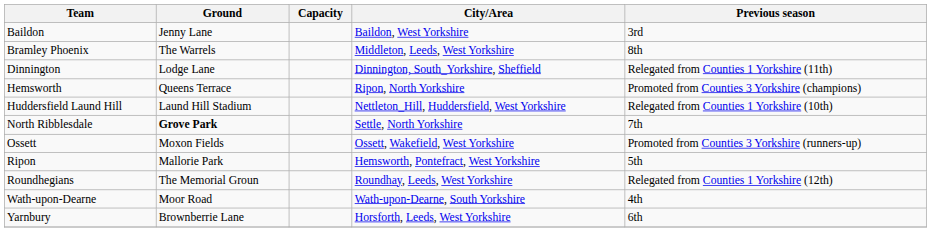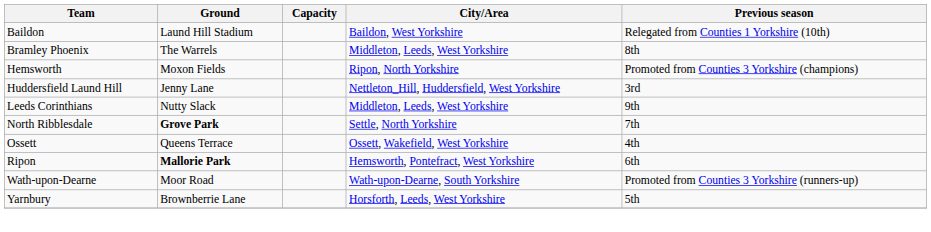Baildon | Ground: Jenny Lane -> Laund Hill Stadium
Baildon | Previous season: 3rd -> Relegated from Counties 1 Yorkshire (10th)
- row: Dinnington | Lodge Lane | Dinnington, South_Yorkshire, Sheffield | Relegated from Counties 1 Yorkshire (11th)
Hemsworth | Ground: Queens Terrace -> Moxon Fields
Huddersfield Laund Hill | Ground: Laund Hill Stadium -> Jenny Lane
Huddersfield Laund Hill | Previous season: Relegated from Counties 1 Yorkshire (10th) -> 3rd
+ row: Leeds Corinthians | Nutty Slack | Middleton, Leeds, West Yorkshire | 9th
Ossett | Ground: Moxon Fields -> Queens Terrace
Ossett | Previous season: Promoted from Counties 3 Yorkshire (runners-up) -> 4th
Ripon | Ground: normal -> bold
Ripon | Previous season: 5th -> 6th
- row: Roundhegians | The Memorial Groun | Roundhay, Leeds, West Yorkshire | Relegated from Counties 1 Yorkshire (12th)
Wath-upon-Dearne | Previous season: 4th -> Promoted from Counties 3 Yorkshire (runners-up)
Yarnbury | Previous season: 6th -> 5th
